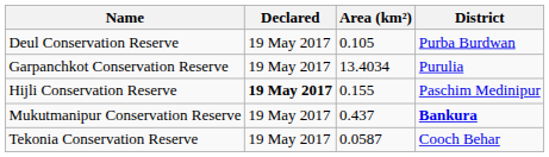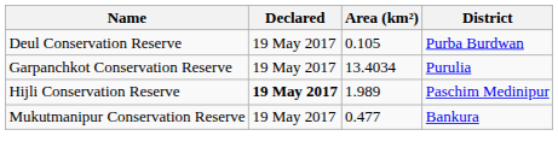Hijli Conservation Reserve | Area (km²): 0.155 -> 1.989
Mukutmanipur Conservation Reserve | Area (km²): 0.437 -> 0.477
Mukutmanipur Conservation Reserve | District: bold -> normal
- row: Tekonia Conservation Reserve | 19 May 2017 | 0.0587 | Cooch Behar
